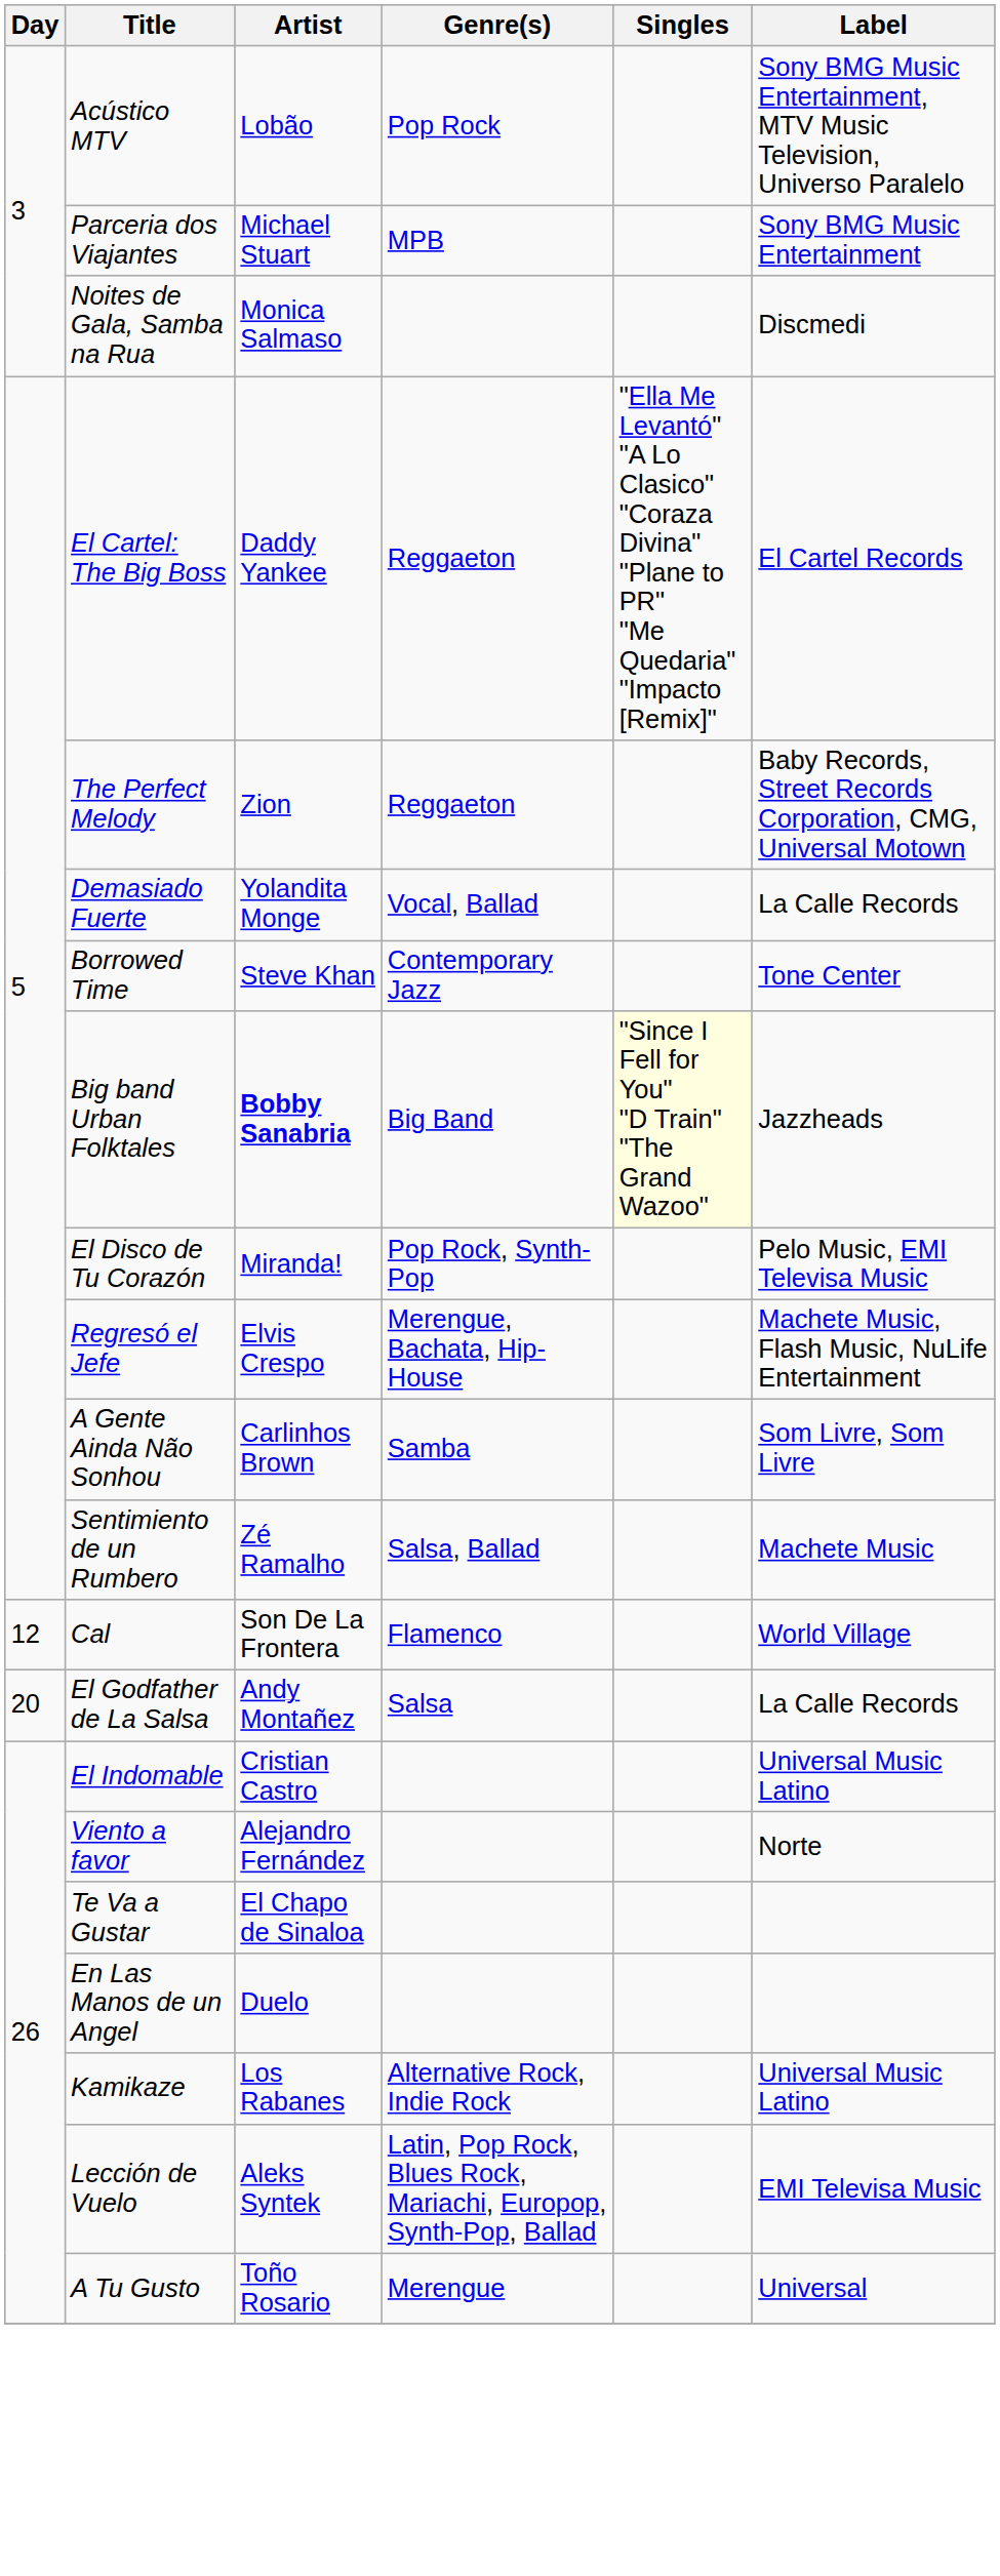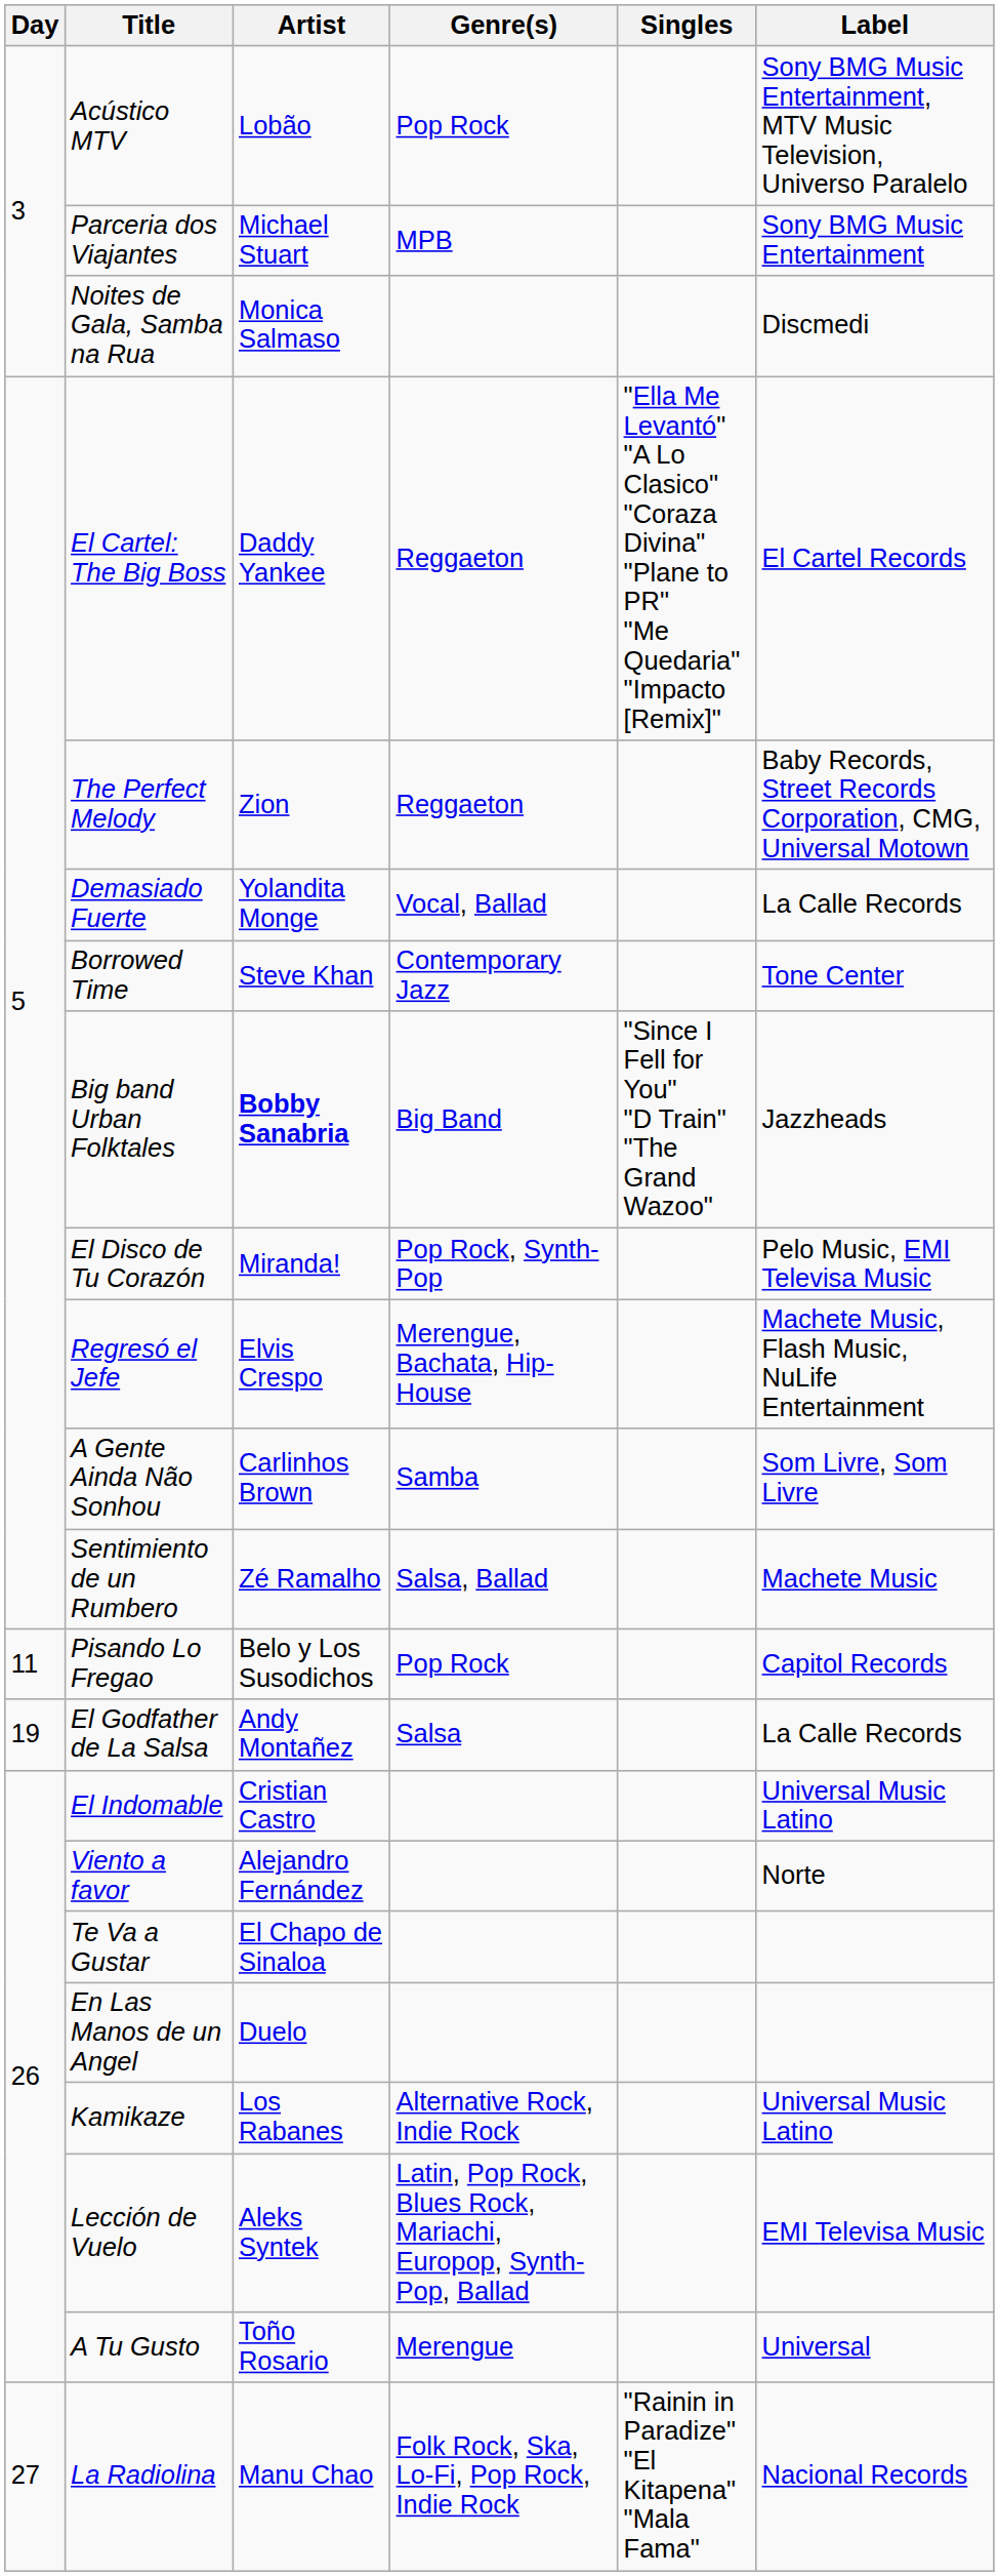Big band Urban Folktales | Singles: lightyellow background -> no background
+ row: 11 | Pisando Lo Fregao | Belo y Los Susodichos | Pop Rock | Capitol Records
- row: 12 | Cal | Son De La Frontera | Flamenco | World Village
El Godfather de La Salsa | Day: 20 -> 19
+ row: 27 | La Radiolina | Manu Chao | Folk Rock, Ska, Lo-Fi, Pop Rock, Indie Rock | "Rainin in Paradize" "El Kitapena" "Mala Fama" | Nacional Records
